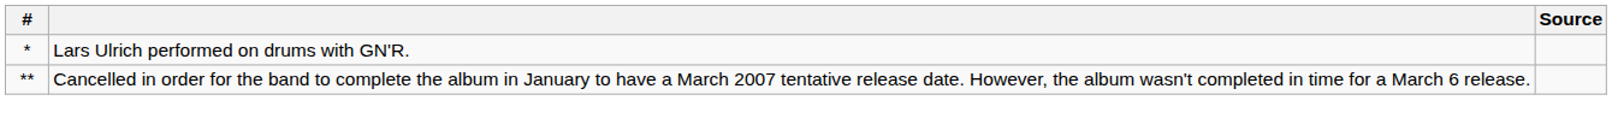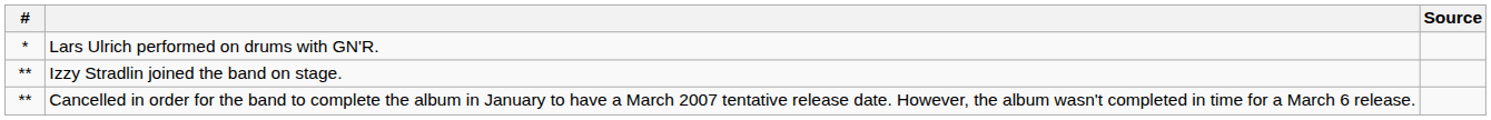+ row: ** | Izzy Stradlin joined the band on stage.
